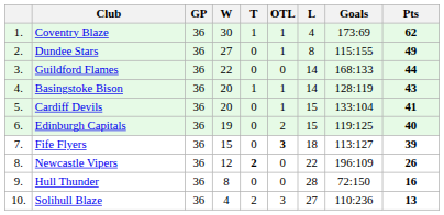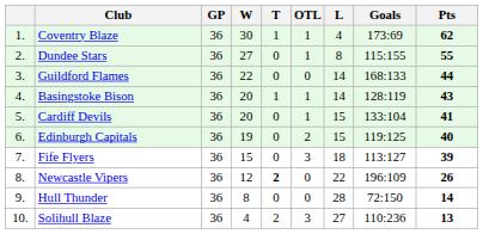Dundee Stars | Pts: 49 -> 55
Fife Flyers | OTL: bold -> normal
Hull Thunder | Pts: 16 -> 14
